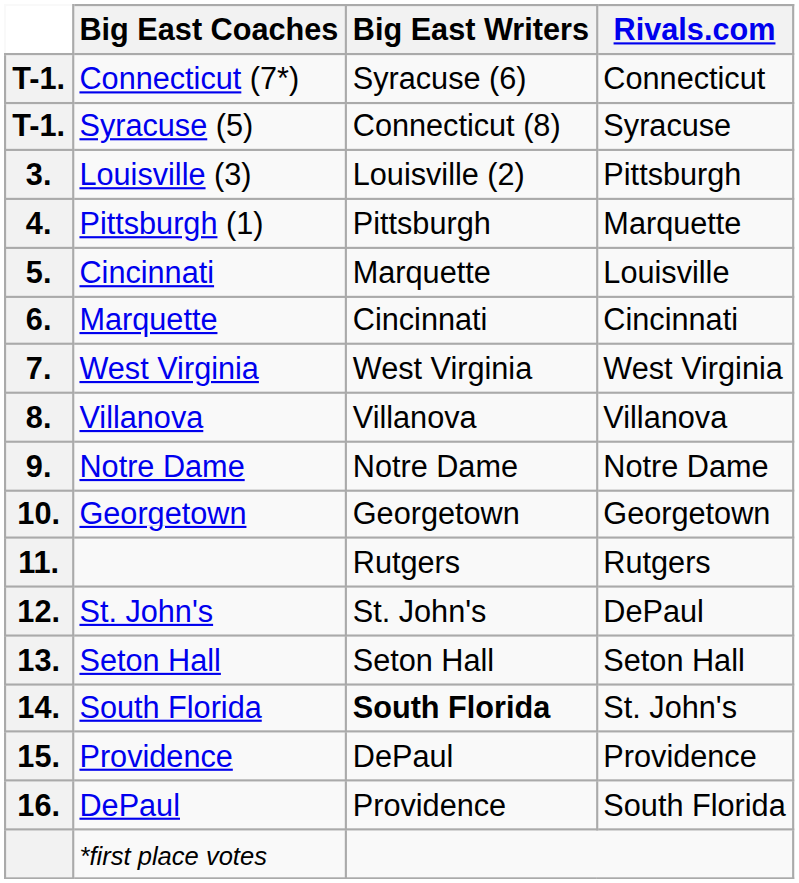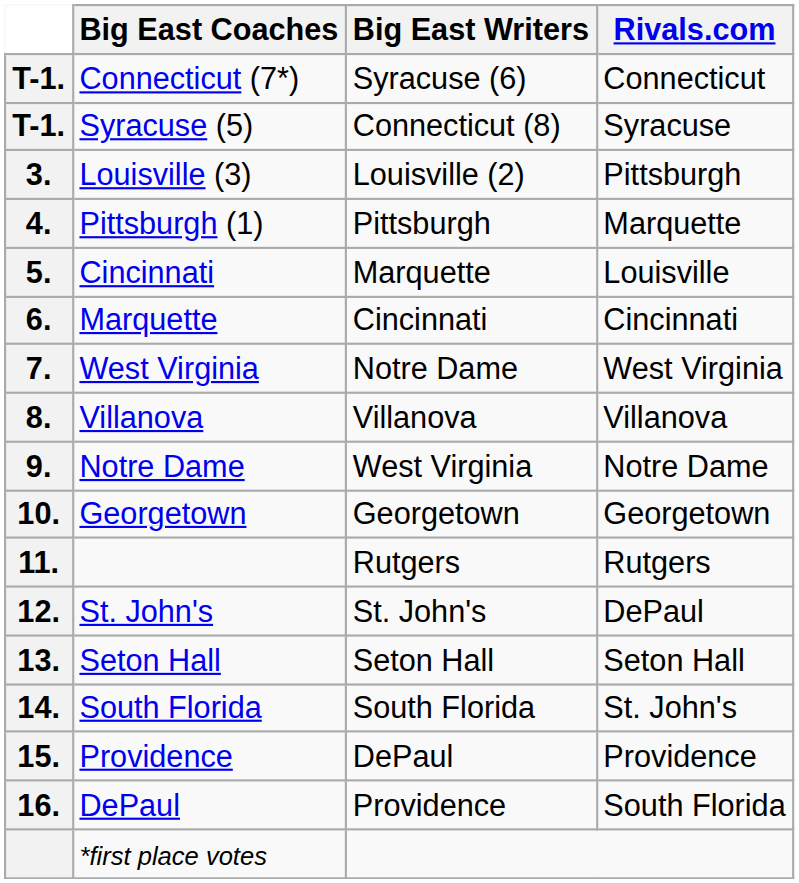7. | Big East Writers: West Virginia -> Notre Dame
9. | Big East Writers: Notre Dame -> West Virginia
14. | Big East Writers: bold -> normal
